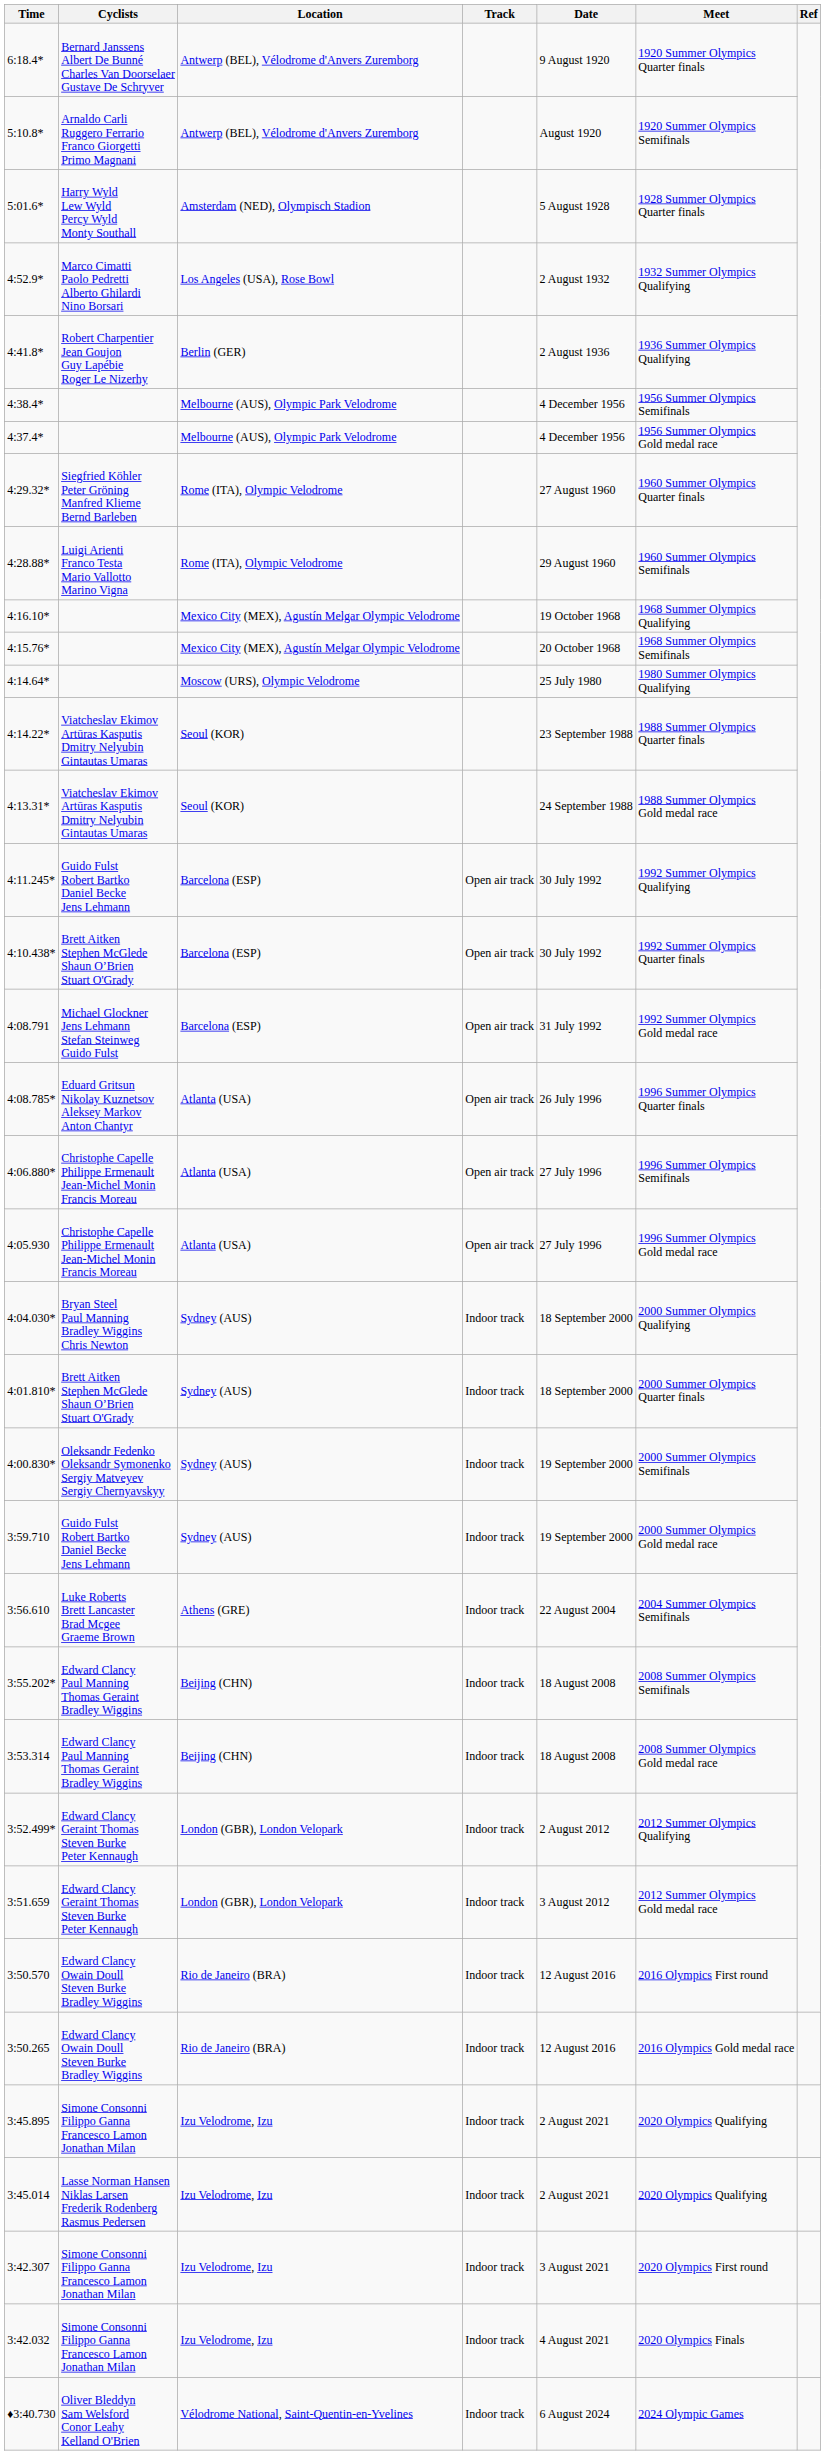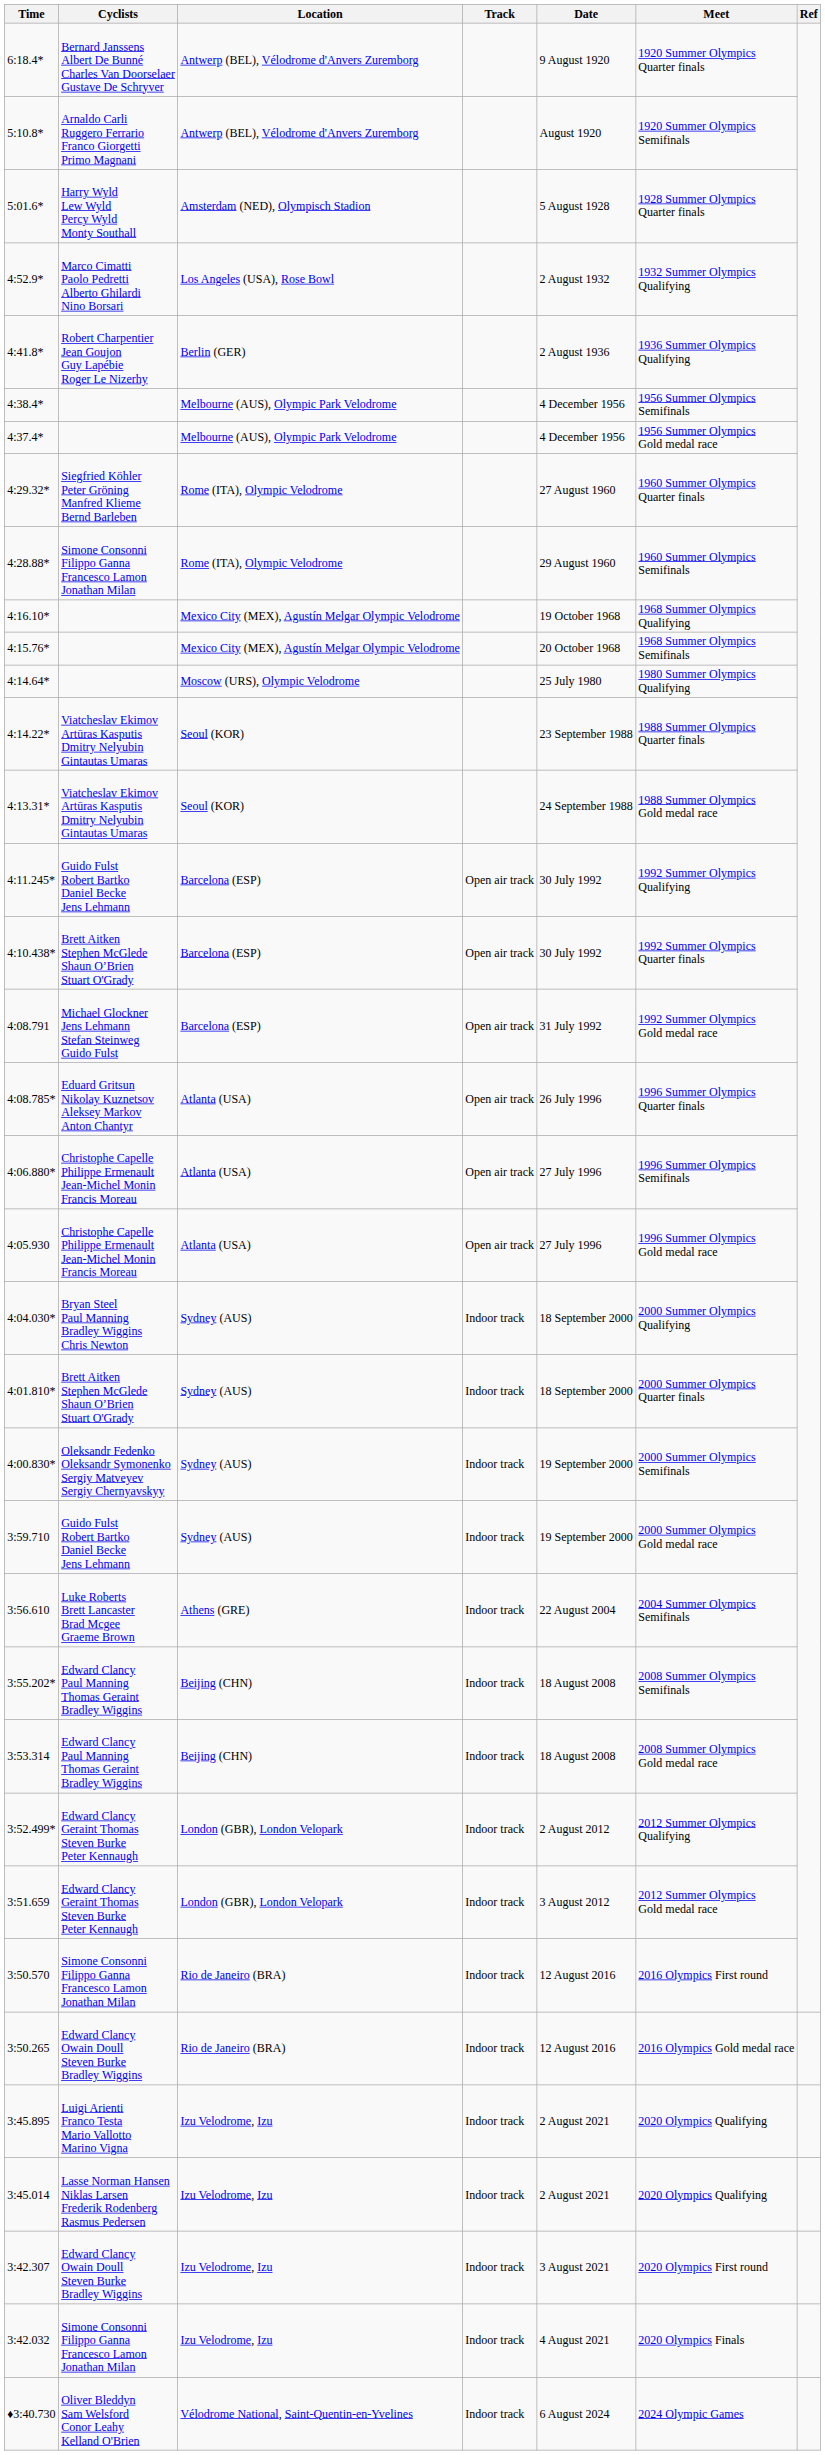4:28.88* | Cyclists: Luigi Arienti Franco Testa Mario Vallotto Marino Vigna -> Simone Consonni Filippo Ganna Francesco Lamon Jonathan Milan
3:50.570 | Cyclists: Edward Clancy Owain Doull Steven Burke Bradley Wiggins -> Simone Consonni Filippo Ganna Francesco Lamon Jonathan Milan
3:45.895 | Cyclists: Simone Consonni Filippo Ganna Francesco Lamon Jonathan Milan -> Luigi Arienti Franco Testa Mario Vallotto Marino Vigna
3:42.307 | Cyclists: Simone Consonni Filippo Ganna Francesco Lamon Jonathan Milan -> Edward Clancy Owain Doull Steven Burke Bradley Wiggins
